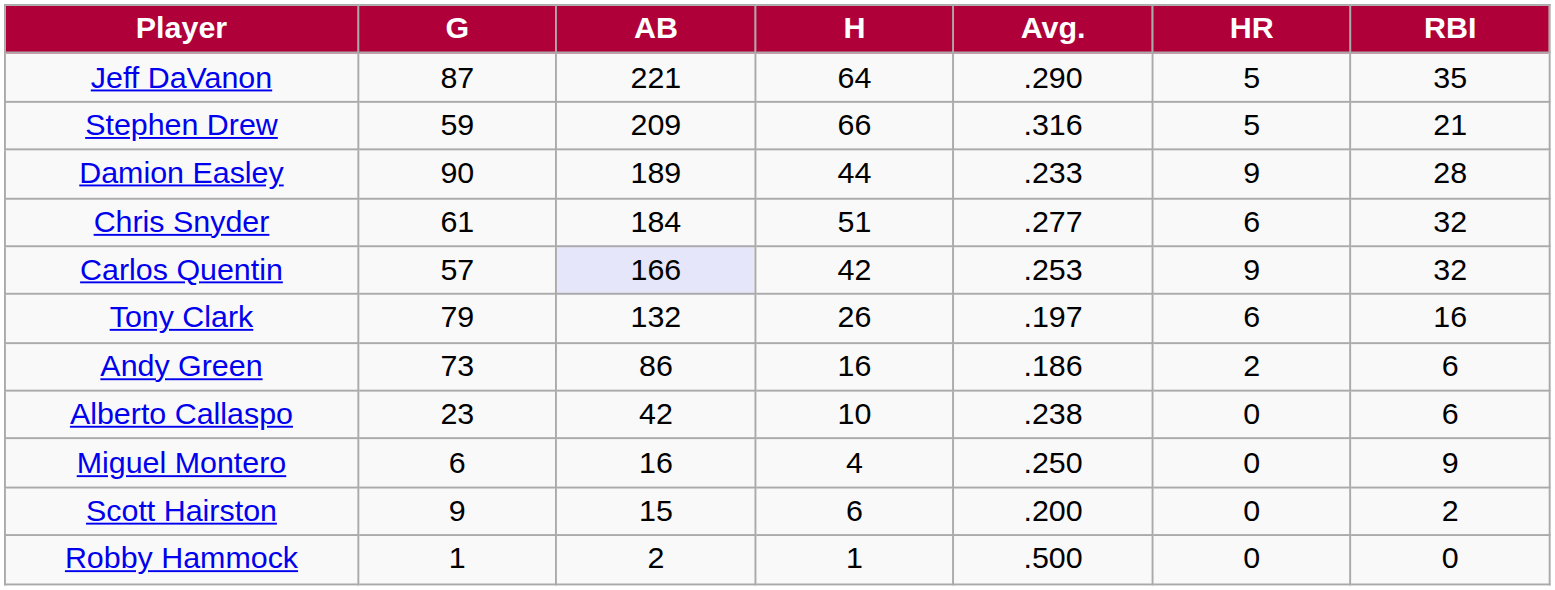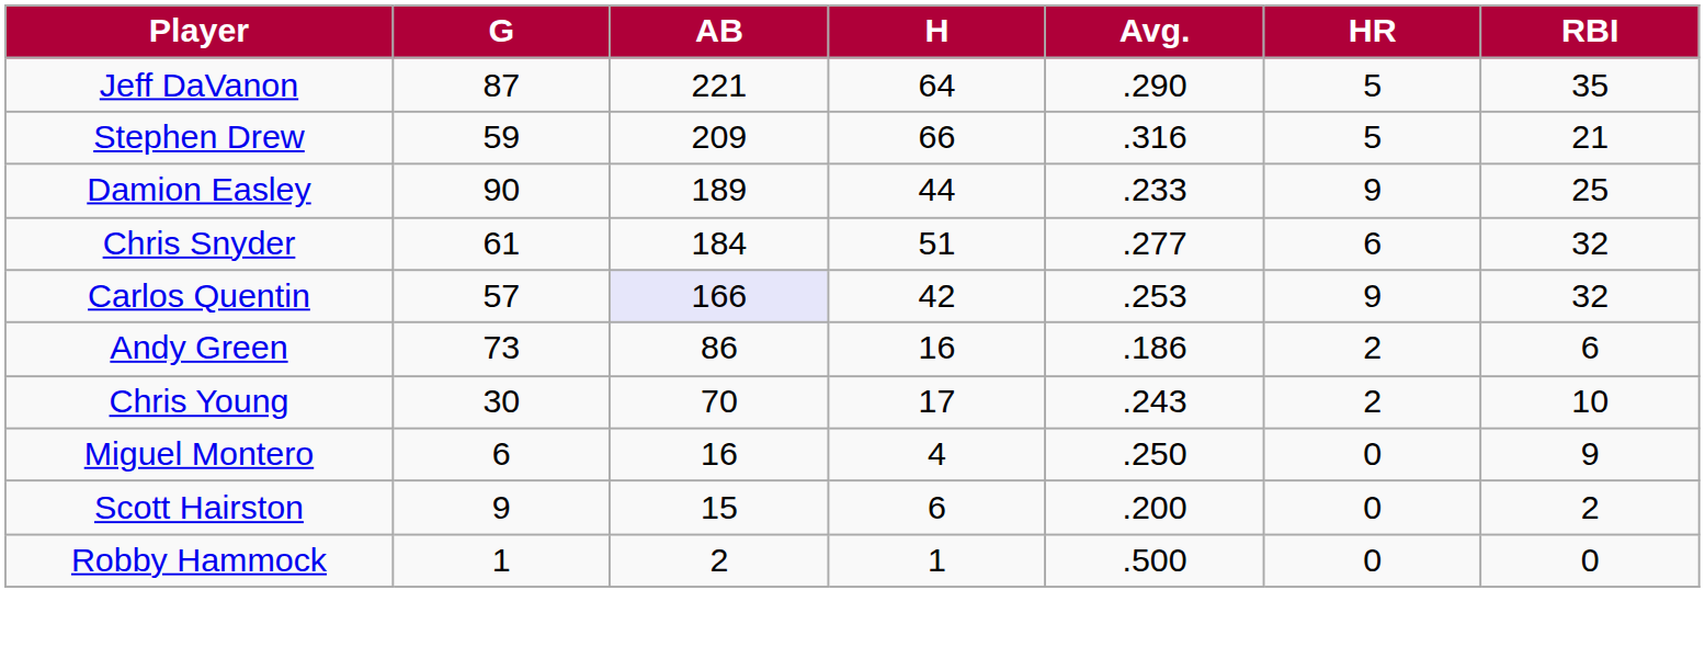Damion Easley | RBI: 28 -> 25
- row: Tony Clark | 79 | 132 | 26 | .197 | 6 | 16
+ row: Chris Young | 30 | 70 | 17 | .243 | 2 | 10
- row: Alberto Callaspo | 23 | 42 | 10 | .238 | 0 | 6
